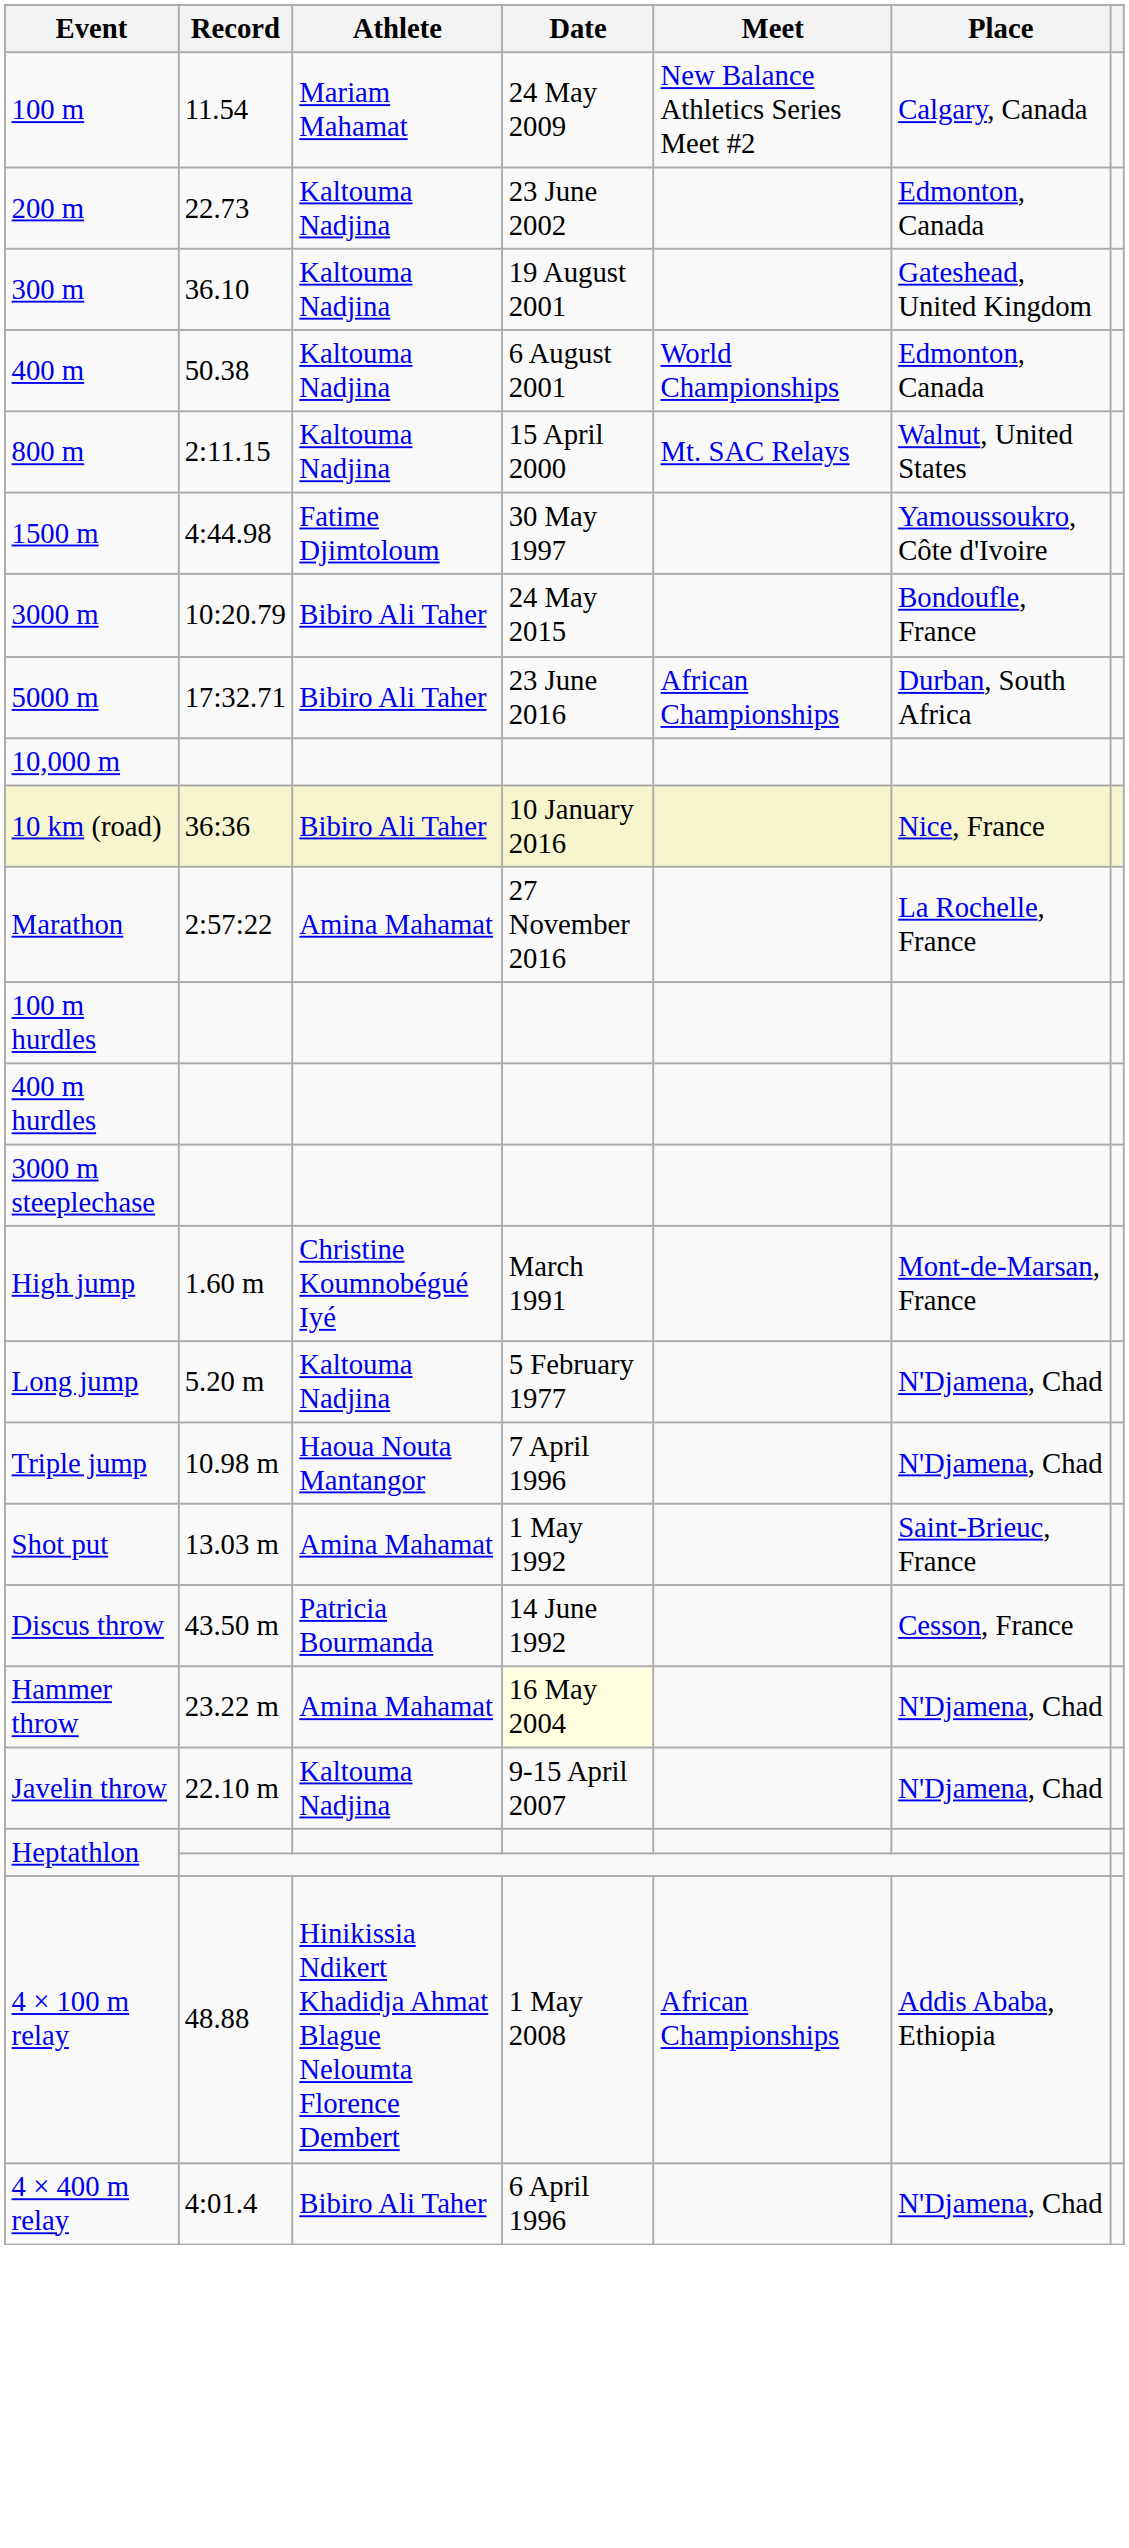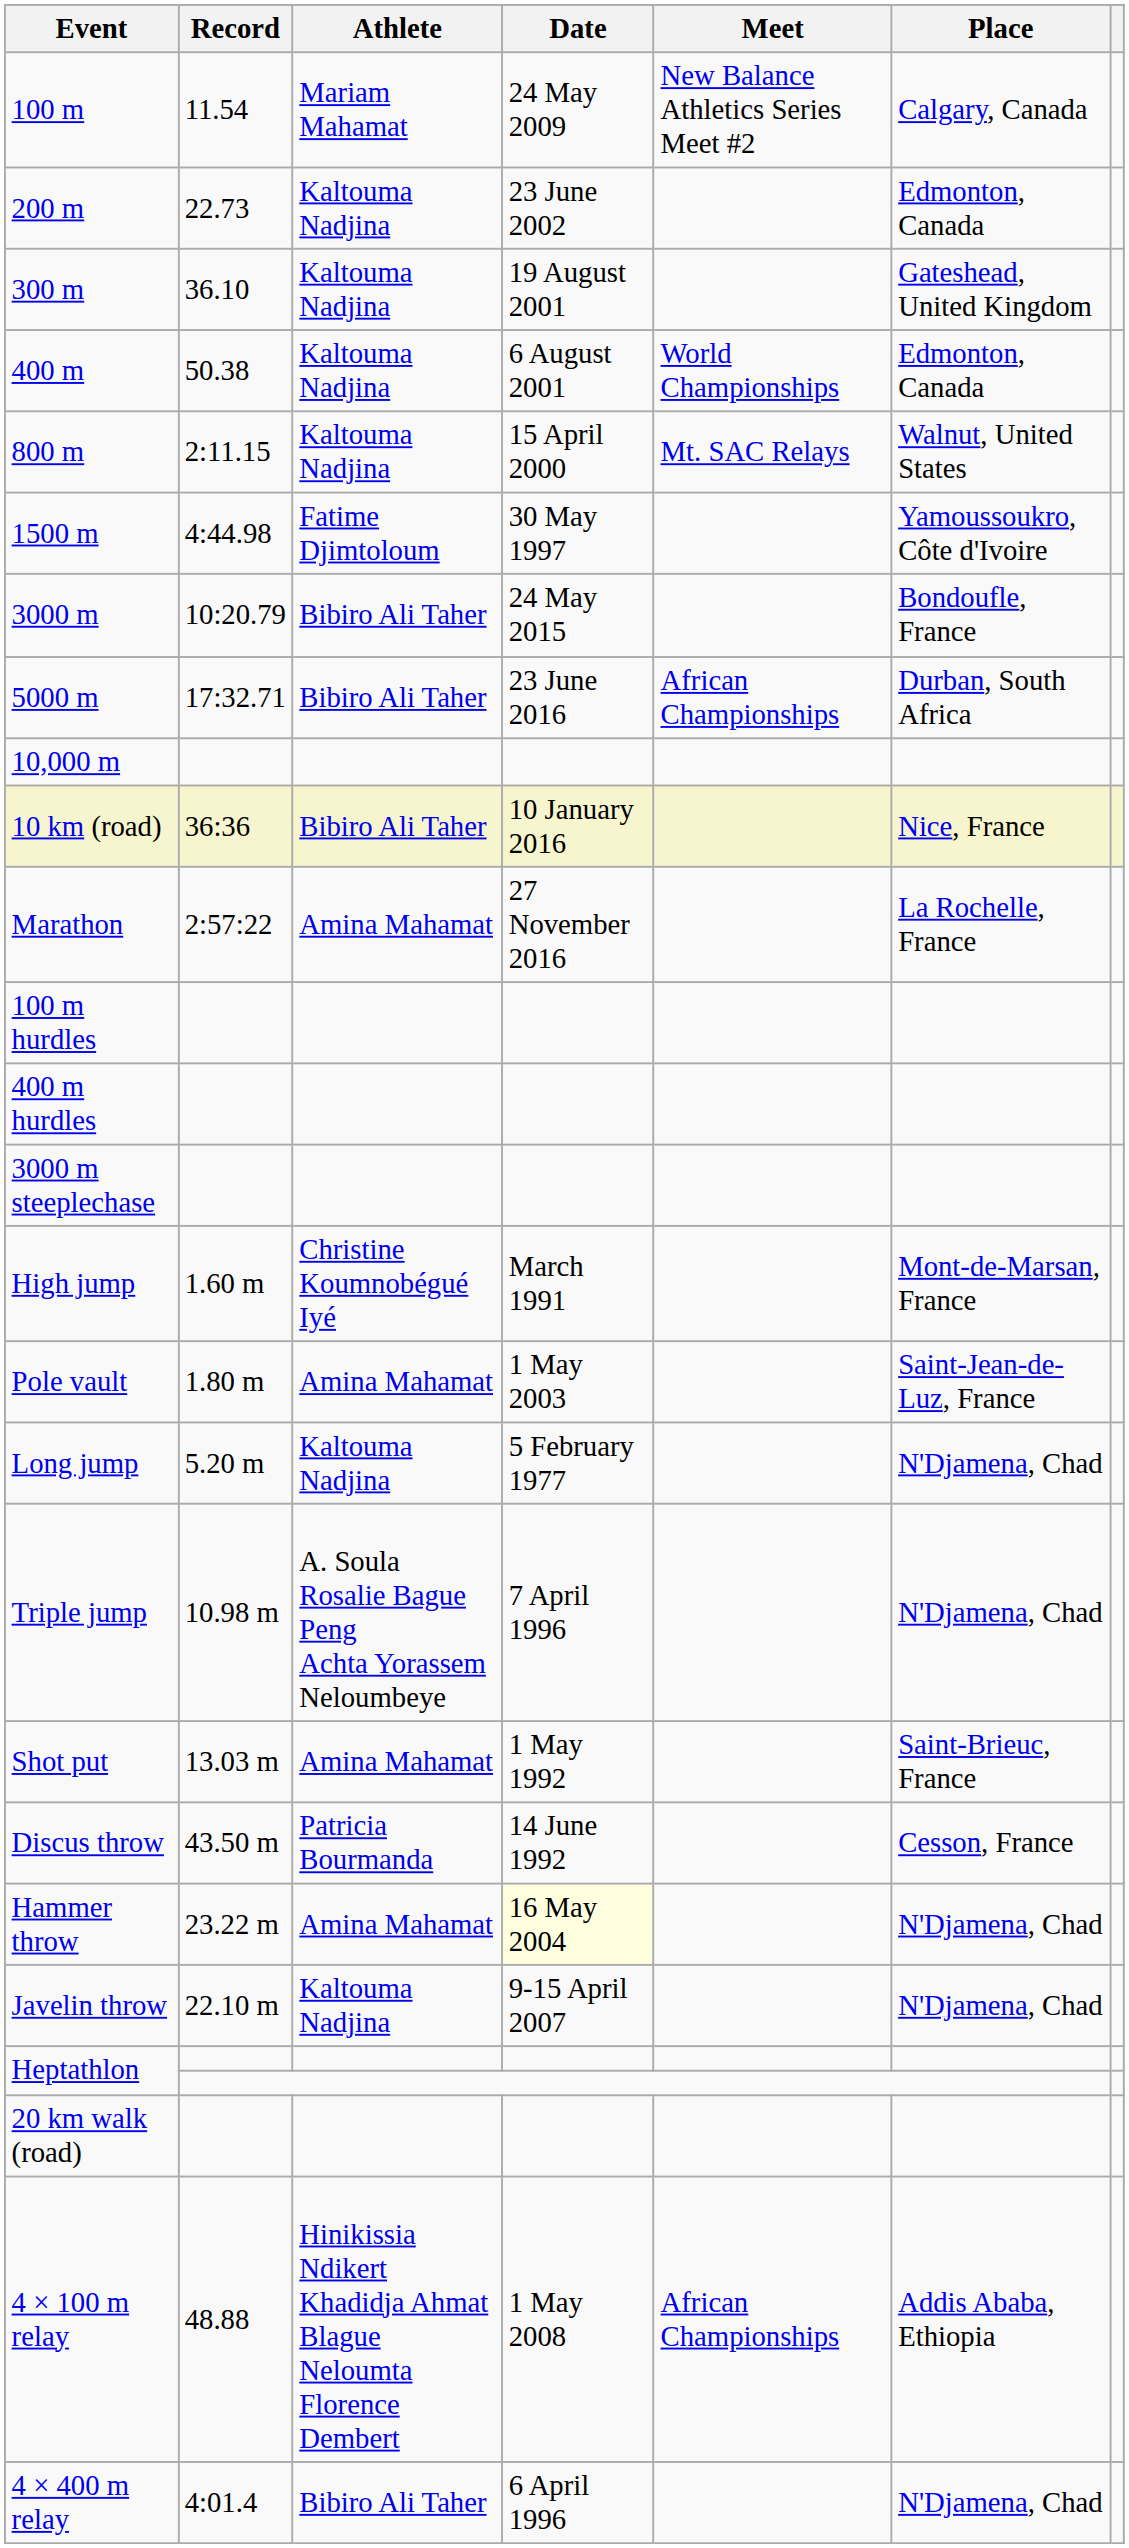+ row: Pole vault | 1.80 m | Amina Mahamat | 1 May 2003 | Saint-Jean-de-Luz, France
Triple jump | Athlete: Haoua Nouta Mantangor -> A. Soula Rosalie Bague Peng Achta Yorassem Neloumbeye
+ row: 20 km walk (road)
